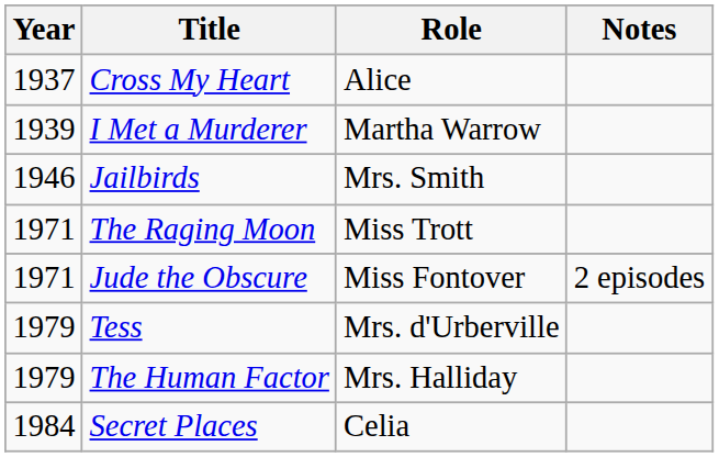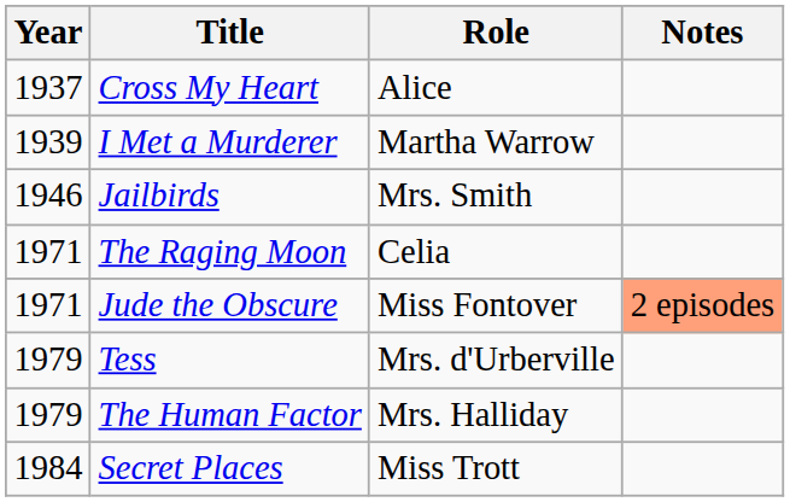The Raging Moon | Role: Miss Trott -> Celia
Jude the Obscure | Notes: no background -> lightsalmon background
Secret Places | Role: Celia -> Miss Trott
